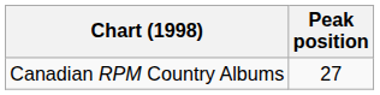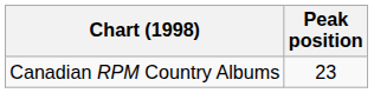Canadian RPM Country Albums | Peak position: 27 -> 23
